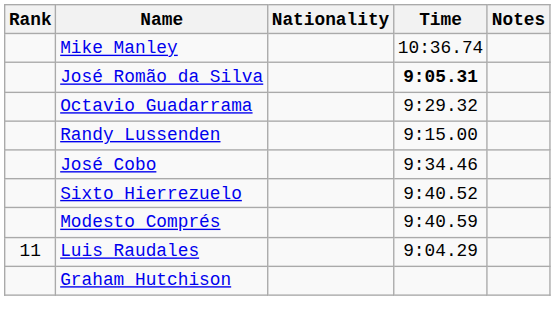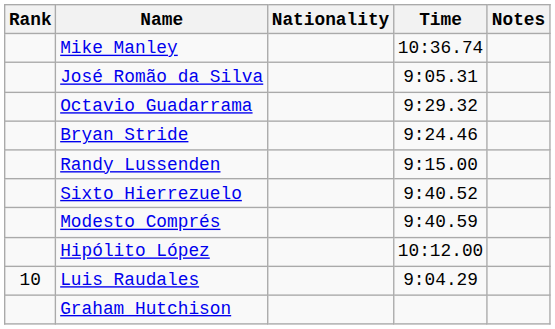José Romão da Silva | Time: bold -> normal
+ row: Bryan Stride | 9:24.46
- row: José Cobo | 9:34.46
+ row: Hipólito López | 10:12.00
Luis Raudales | Rank: 11 -> 10
